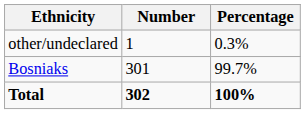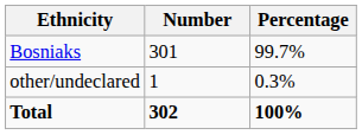rows swapped: Bosniaks <-> other/undeclared
